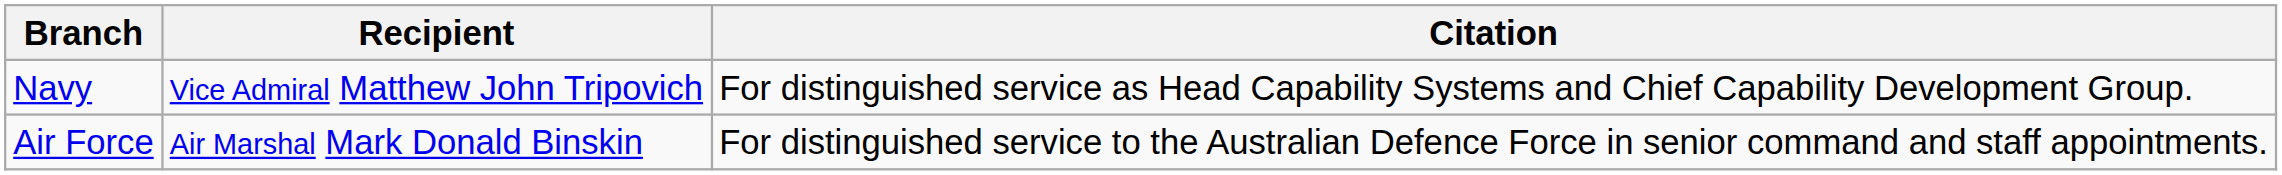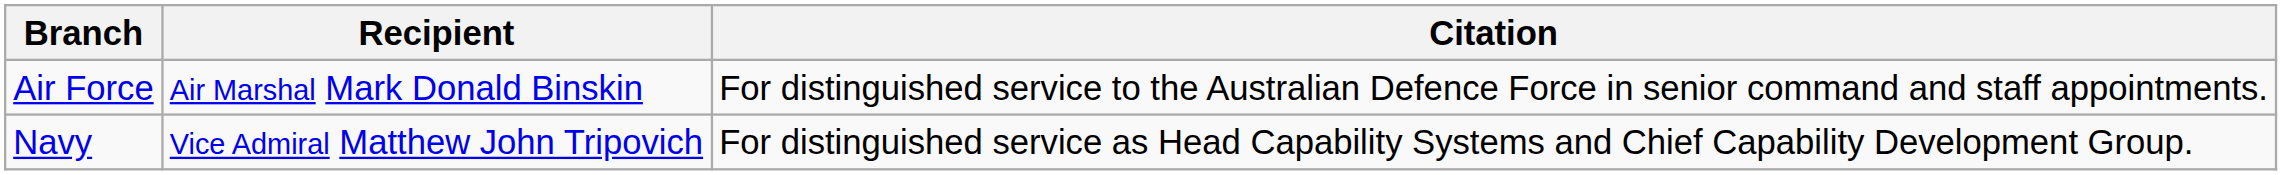rows swapped: Navy <-> Air Force
